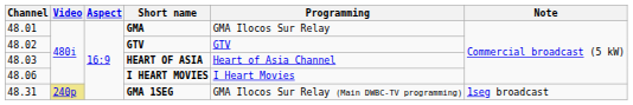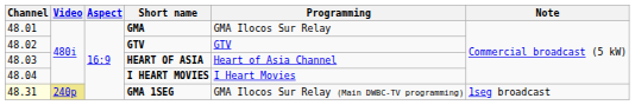I HEART MOVIES | Channel: 48.06 -> 48.04
GMA 1SEG | Channel: no background -> lightyellow background
